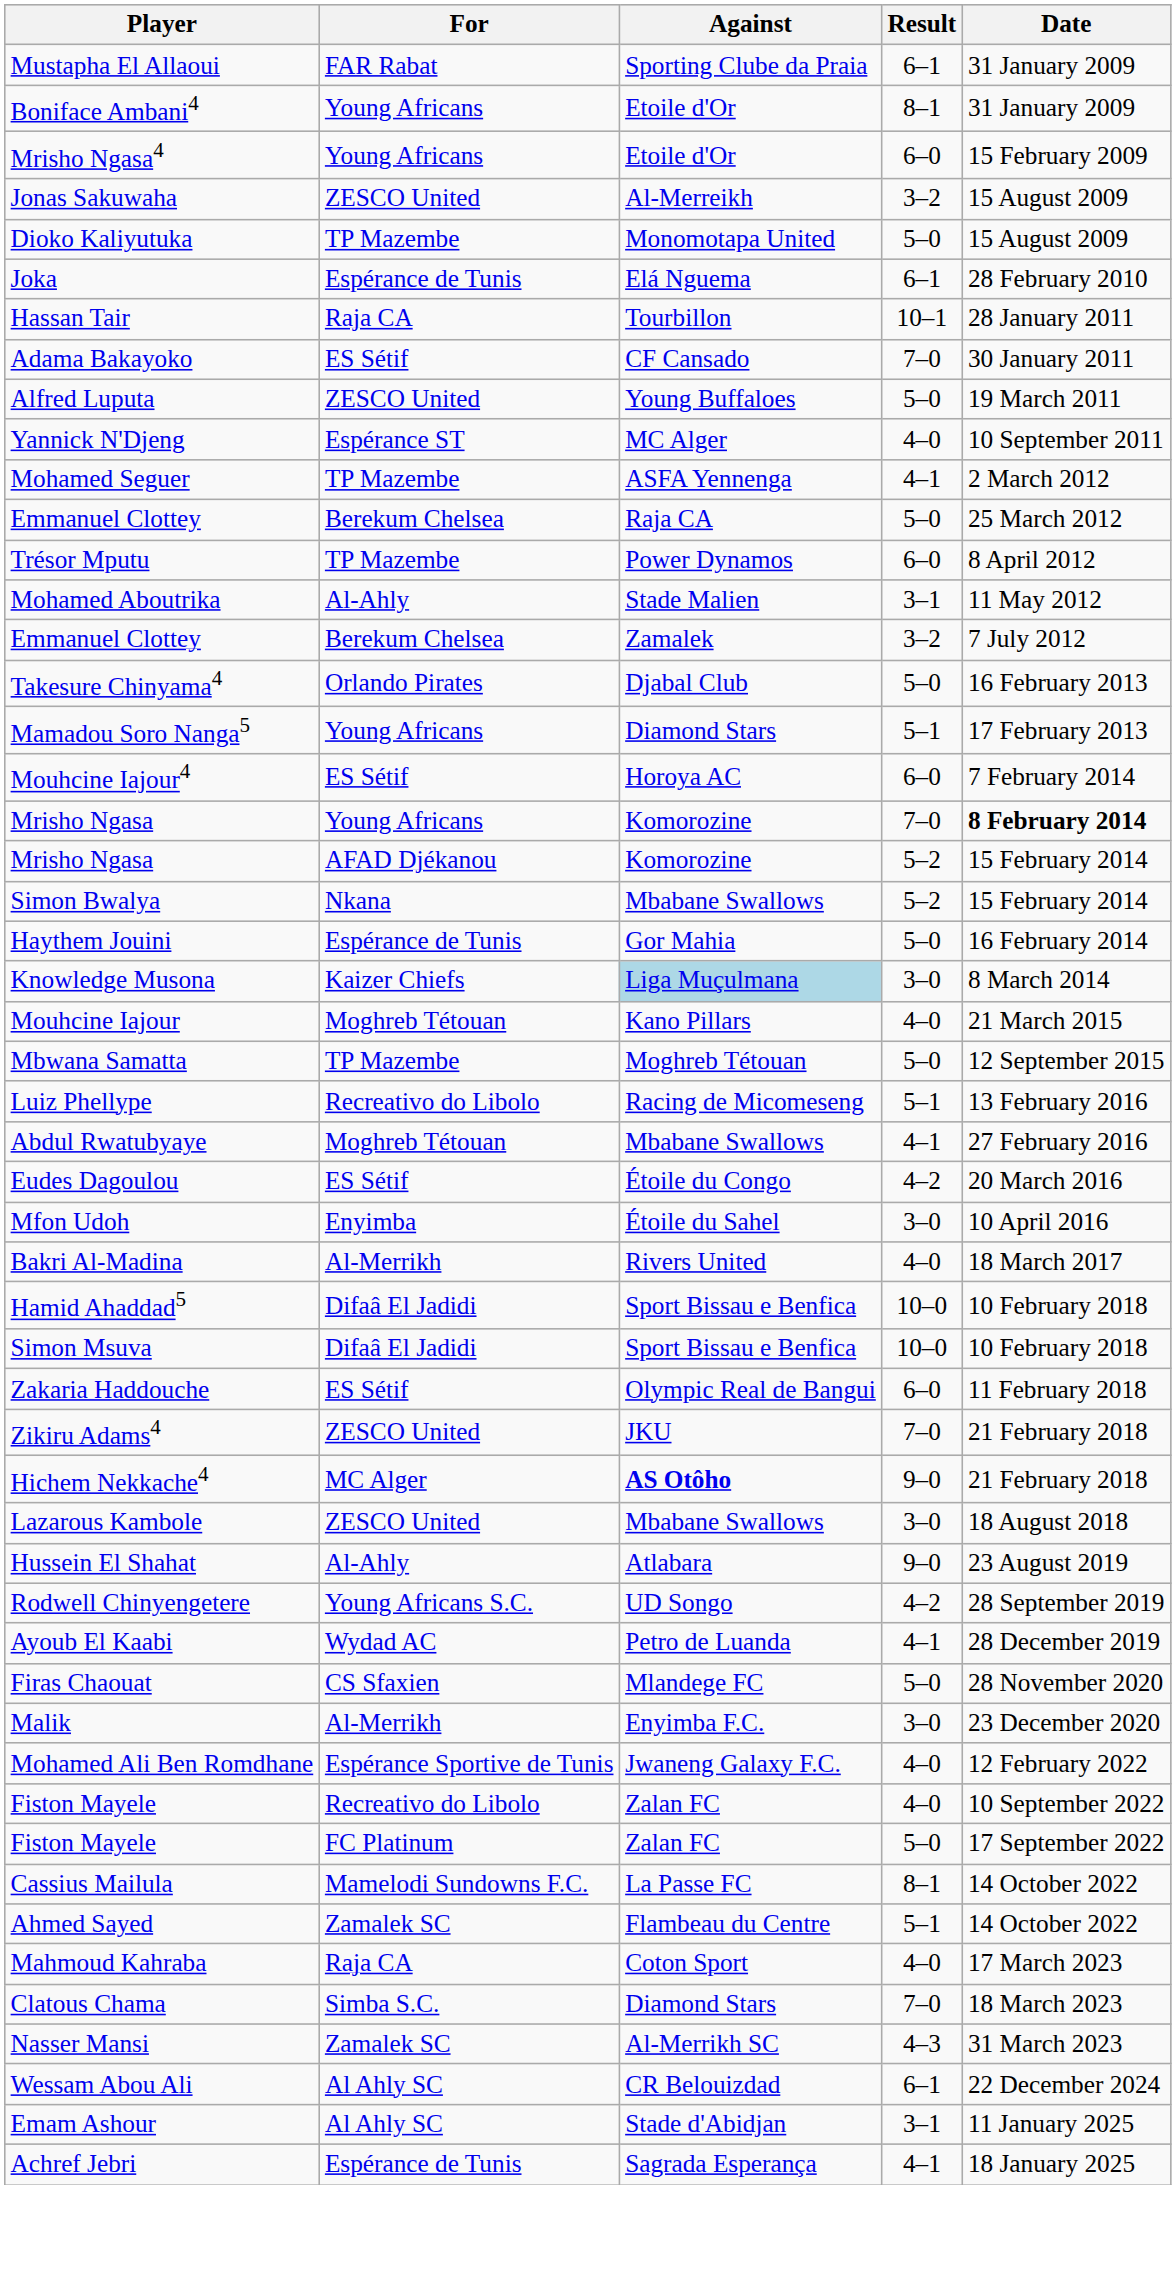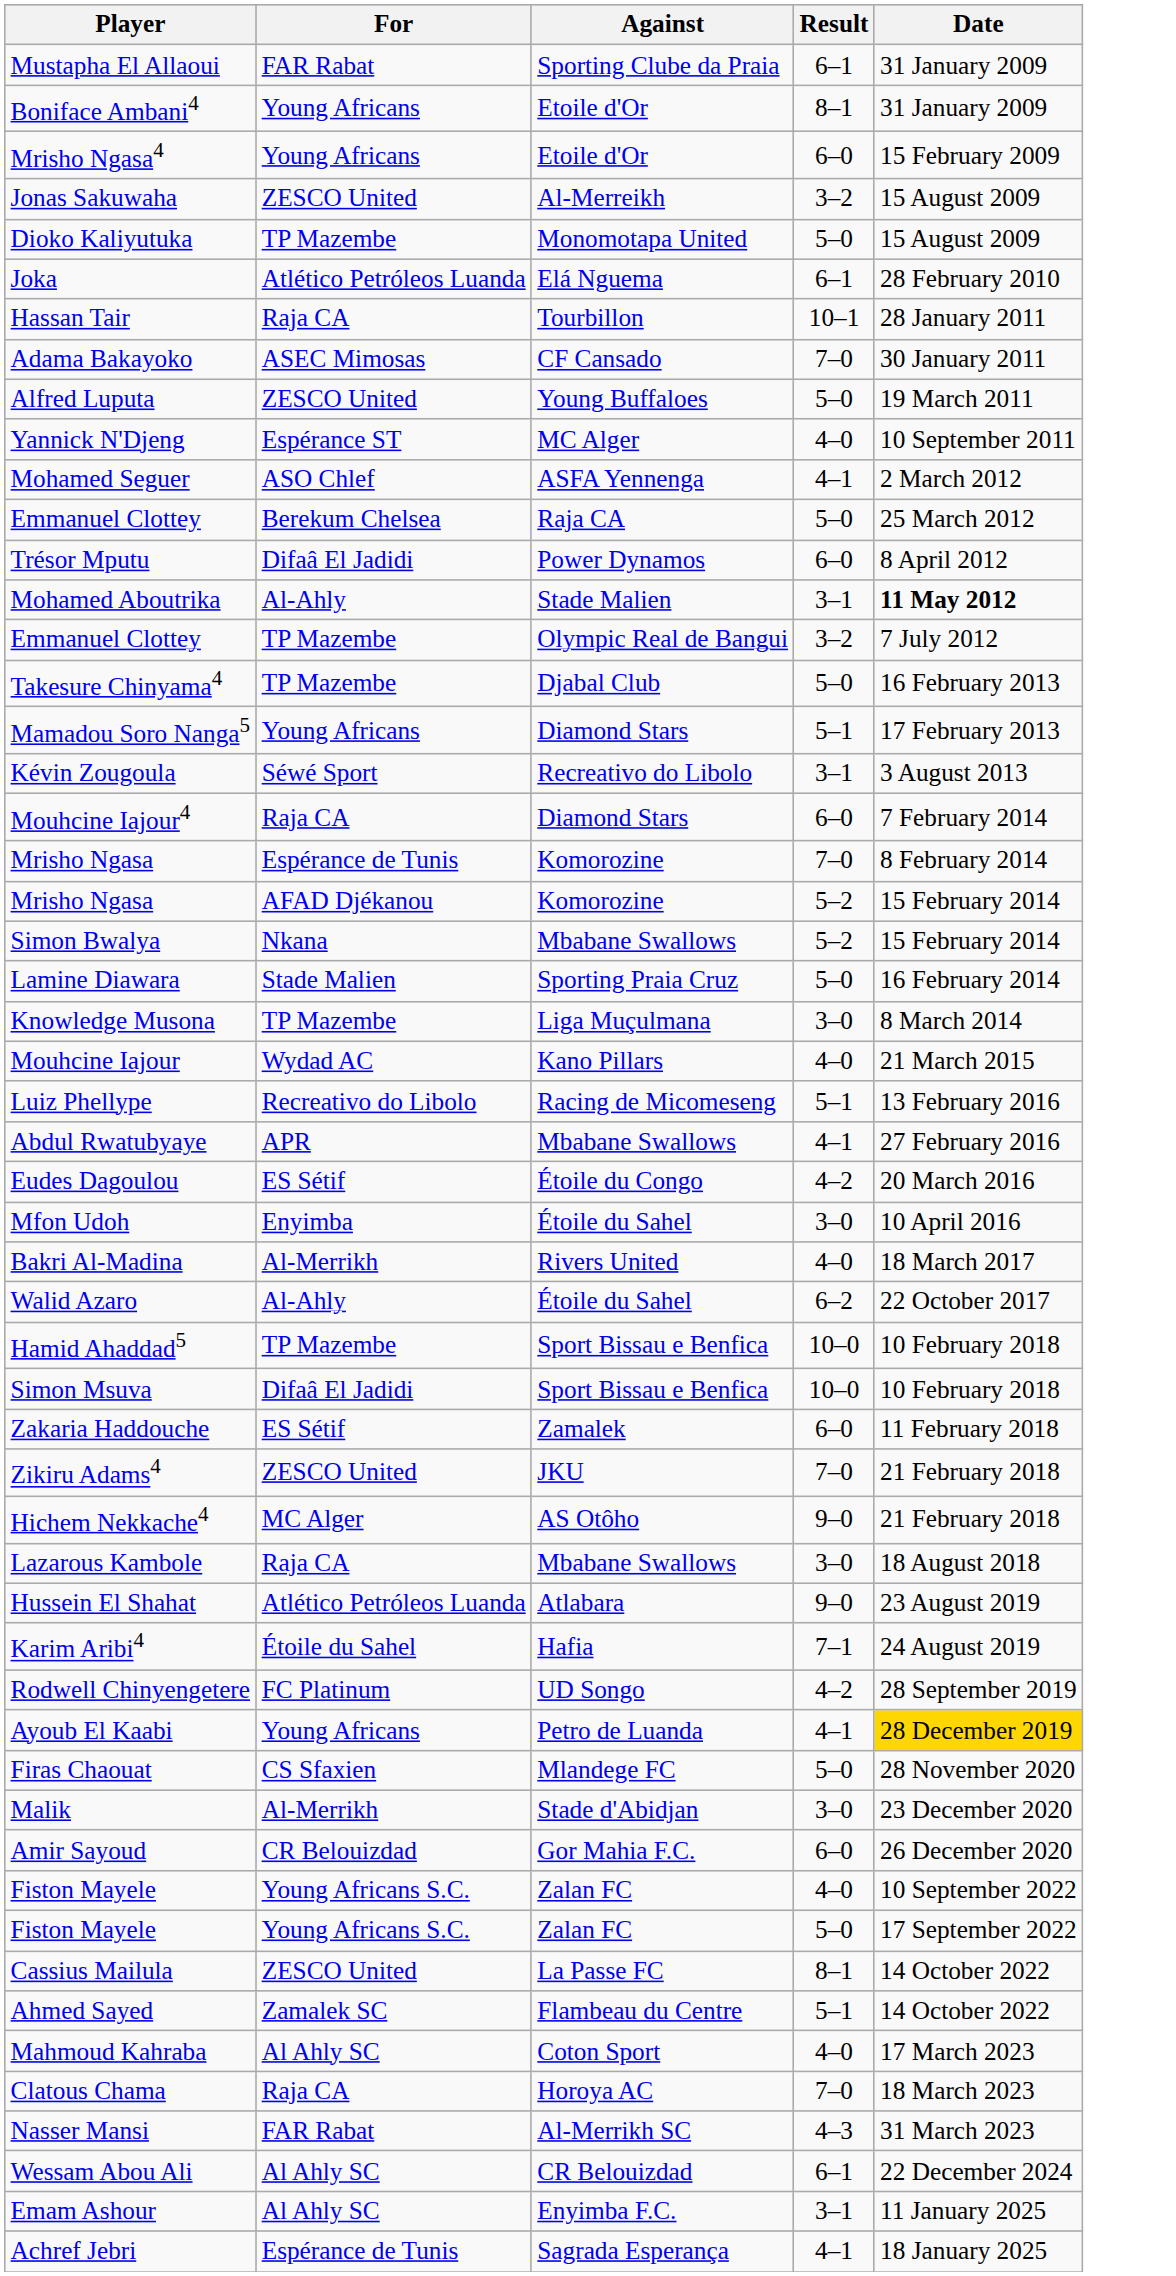Joka | For: Espérance de Tunis -> Atlético Petróleos Luanda
Adama Bakayoko | For: ES Sétif -> ASEC Mimosas
Mohamed Seguer | For: TP Mazembe -> ASO Chlef
Trésor Mputu | For: TP Mazembe -> Difaâ El Jadidi
Mohamed Aboutrika | Date: normal -> bold
Emmanuel Clottey / 3–2 | For: Berekum Chelsea -> TP Mazembe
Emmanuel Clottey / 3–2 | Against: Zamalek -> Olympic Real de Bangui
Takesure Chinyama4 | For: Orlando Pirates -> TP Mazembe
+ row: Kévin Zougoula | Séwé Sport | Recreativo do Libolo | 3–1 | 3 August 2013
Mouhcine Iajour4 | For: ES Sétif -> Raja CA
Mouhcine Iajour4 | Against: Horoya AC -> Diamond Stars
Mrisho Ngasa / 7–0 | For: Young Africans -> Espérance de Tunis
Mrisho Ngasa / 7–0 | Date: bold -> normal
- row: Haythem Jouini | Espérance de Tunis | Gor Mahia | 5–0 | 16 February 2014
+ row: Lamine Diawara | Stade Malien | Sporting Praia Cruz | 5–0 | 16 February 2014
Knowledge Musona | For: Kaizer Chiefs -> TP Mazembe
Knowledge Musona | Against: lightblue background -> no background
Mouhcine Iajour | For: Moghreb Tétouan -> Wydad AC
- row: Mbwana Samatta | TP Mazembe | Moghreb Tétouan | 5–0 | 12 September 2015
Abdul Rwatubyaye | For: Moghreb Tétouan -> APR
+ row: Walid Azaro | Al-Ahly | Étoile du Sahel | 6–2 | 22 October 2017
Hamid Ahaddad5 | For: Difaâ El Jadidi -> TP Mazembe
Zakaria Haddouche | Against: Olympic Real de Bangui -> Zamalek
Hichem Nekkache4 | Against: bold -> normal
Lazarous Kambole | For: ZESCO United -> Raja CA
Hussein El Shahat | For: Al-Ahly -> Atlético Petróleos Luanda
+ row: Karim Aribi4 | Étoile du Sahel | Hafia | 7–1 | 24 August 2019
Rodwell Chinyengetere | For: Young Africans S.C. -> FC Platinum
Ayoub El Kaabi | For: Wydad AC -> Young Africans
Ayoub El Kaabi | Date: no background -> gold background
Malik | Against: Enyimba F.C. -> Stade d'Abidjan
+ row: Amir Sayoud | CR Belouizdad | Gor Mahia F.C. | 6–0 | 26 December 2020
- row: Mohamed Ali Ben Romdhane | Espérance Sportive de Tunis | Jwaneng Galaxy F.C. | 4–0 | 12 February 2022
Fiston Mayele / 4–0 | For: Recreativo do Libolo -> Young Africans S.C.
Fiston Mayele / 5–0 | For: FC Platinum -> Young Africans S.C.
Cassius Mailula | For: Mamelodi Sundowns F.C. -> ZESCO United
Mahmoud Kahraba | For: Raja CA -> Al Ahly SC
Clatous Chama | For: Simba S.C. -> Raja CA
Clatous Chama | Against: Diamond Stars -> Horoya AC
Nasser Mansi | For: Zamalek SC -> FAR Rabat
Emam Ashour | Against: Stade d'Abidjan -> Enyimba F.C.
